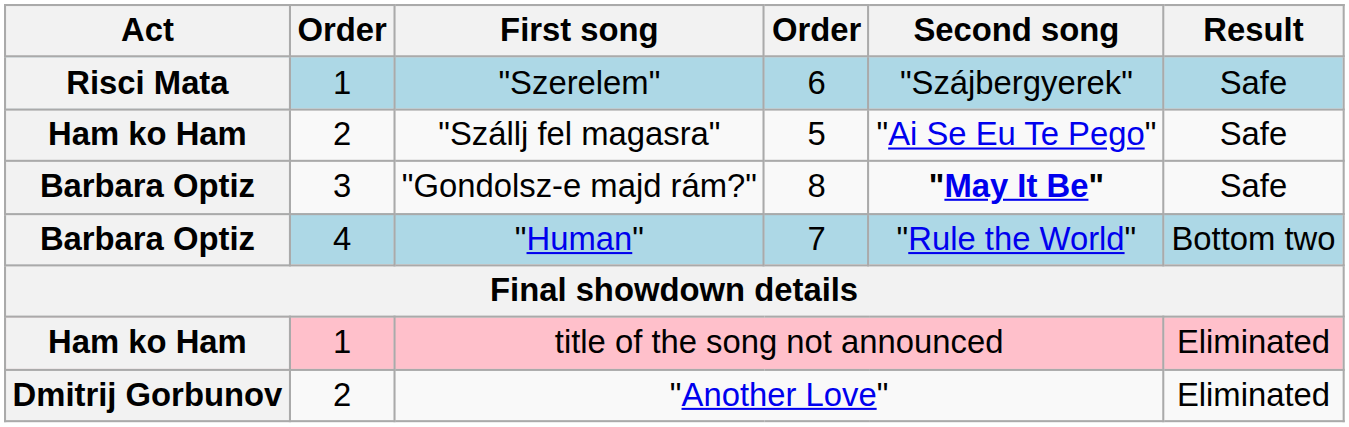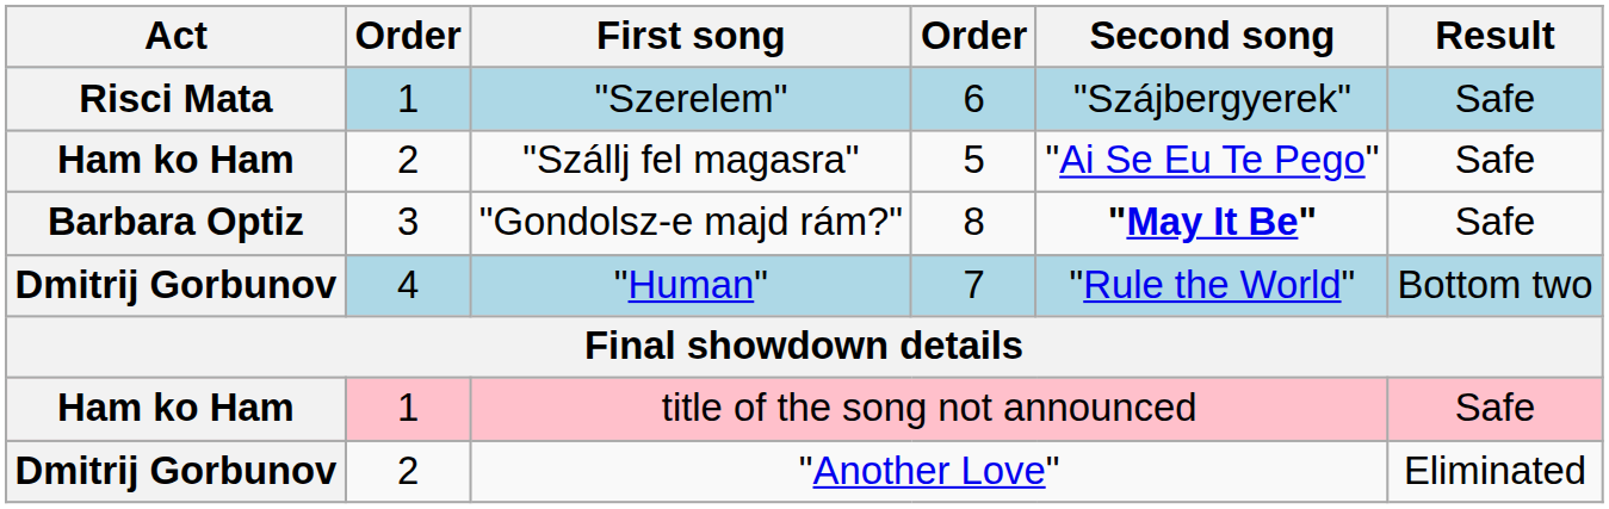"Human" | Act: Barbara Optiz -> Dmitrij Gorbunov
title of the song not announced | Result: Eliminated -> Safe
